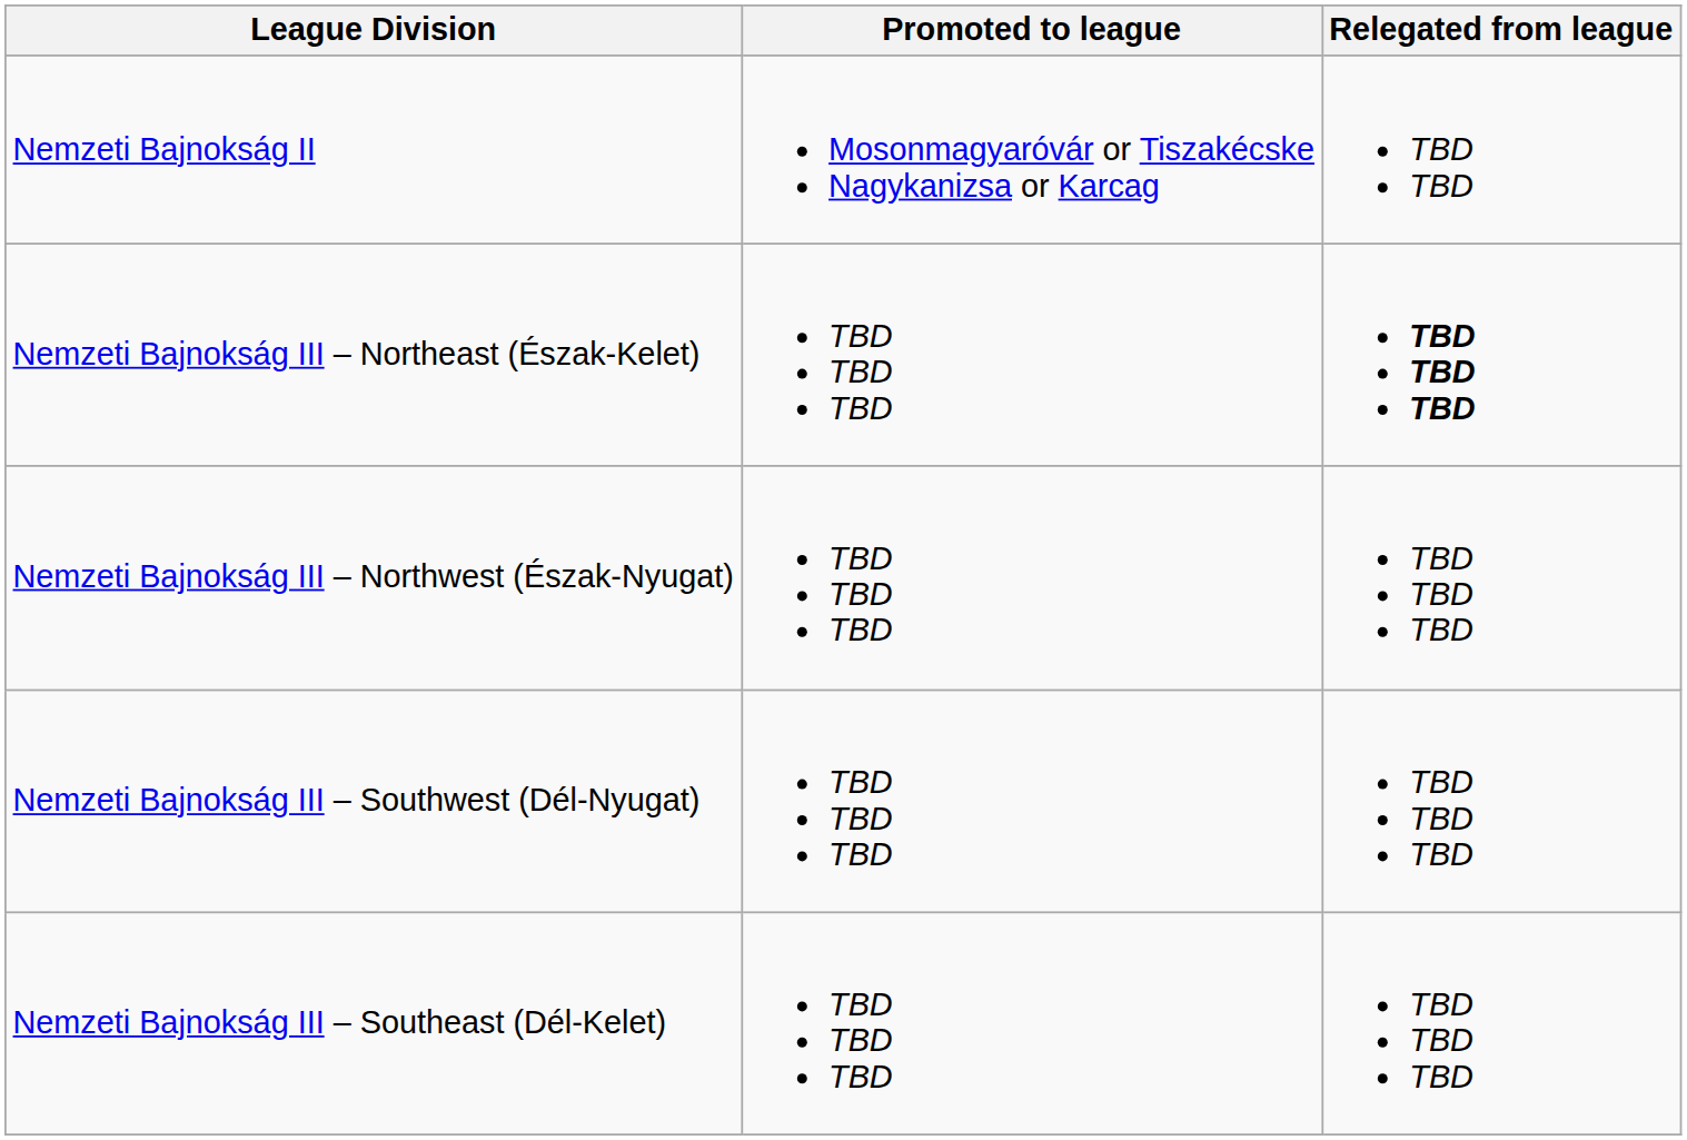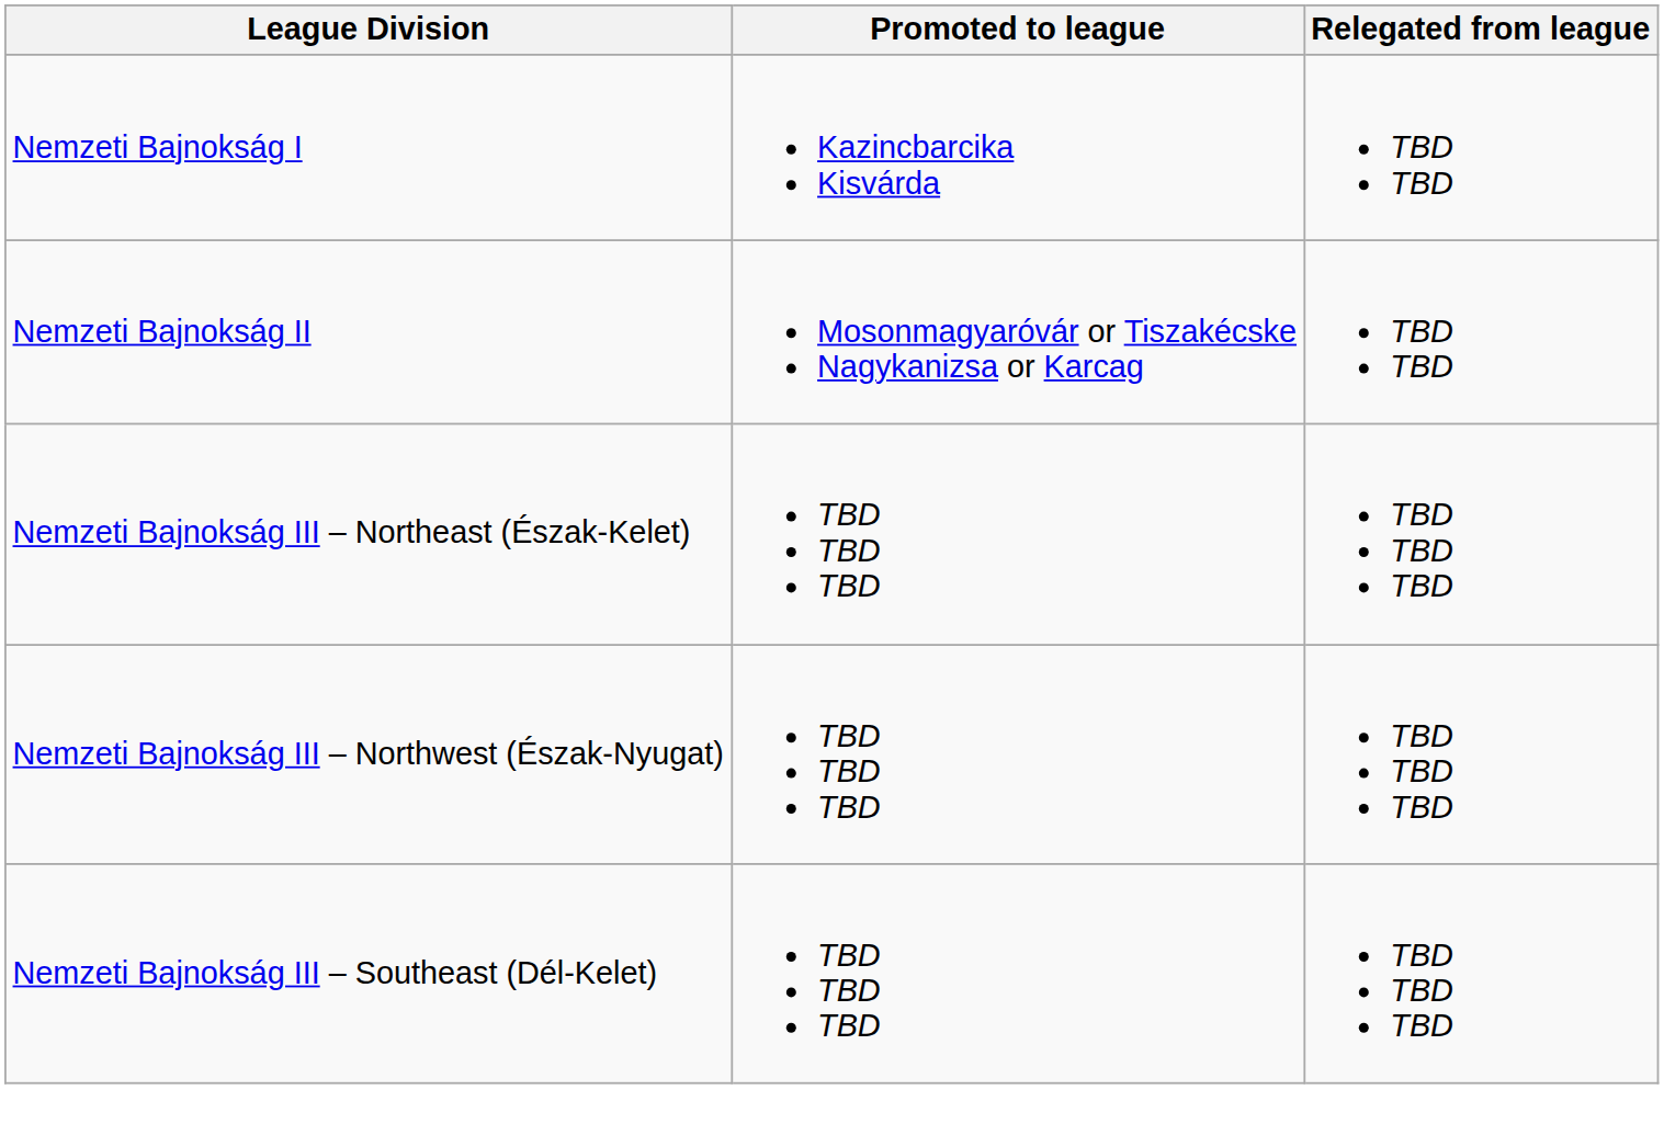+ row: Nemzeti Bajnokság I | Kazincbarcika Kisvárda | TBD TBD
Nemzeti Bajnokság III – Northeast (Észak-Kelet) | Relegated from league: bold -> normal
- row: Nemzeti Bajnokság III – Southwest (Dél-Nyugat) | TBD TBD TBD | TBD TBD TBD
